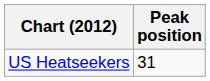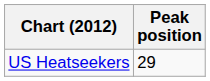US Heatseekers | Peak position: 31 -> 29
